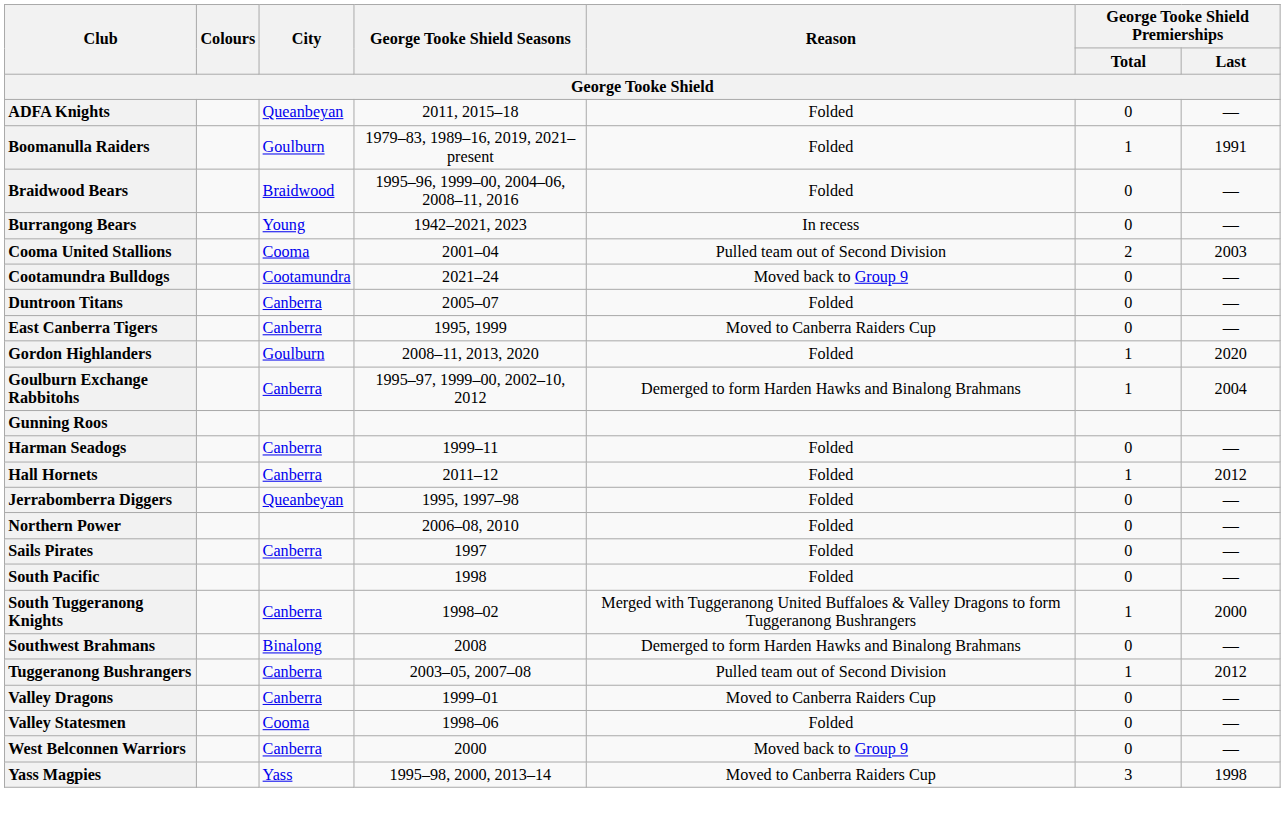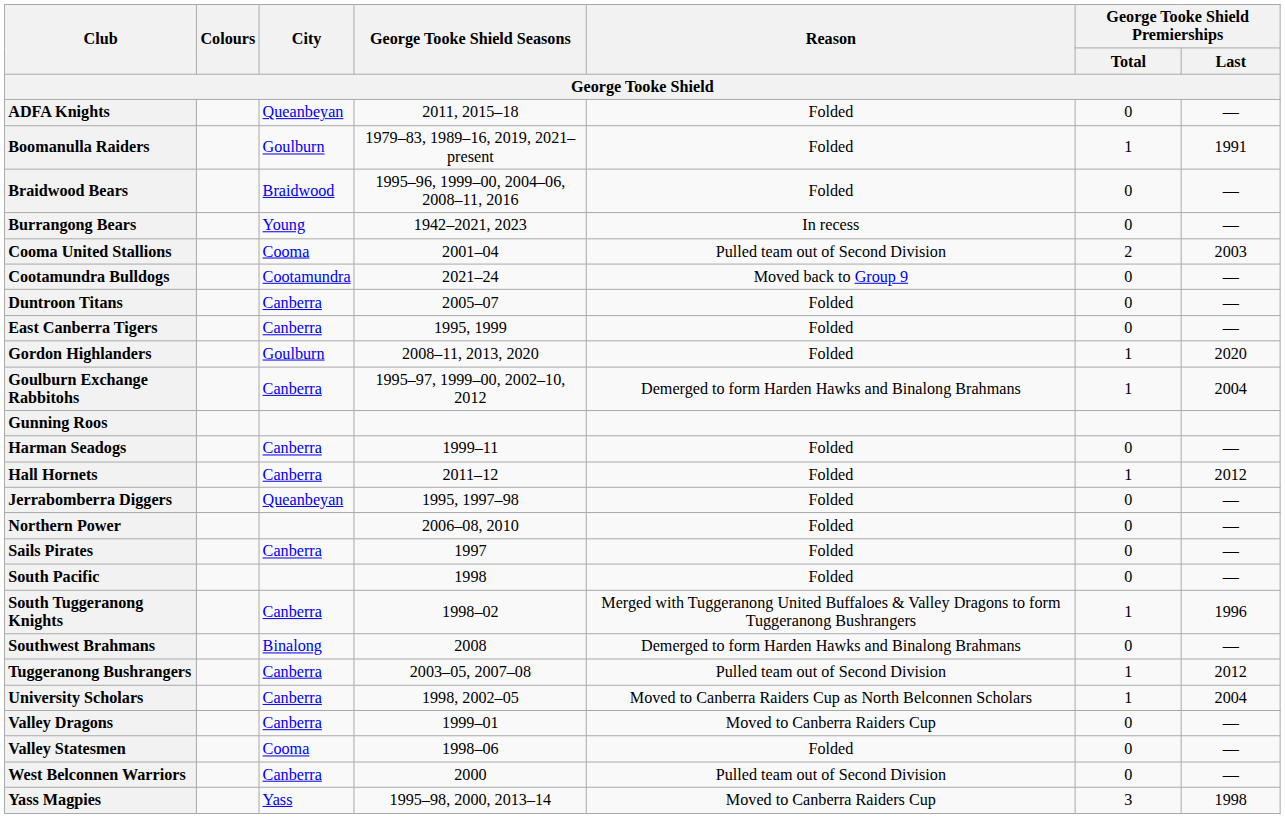East Canberra Tigers | Reason: Moved to Canberra Raiders Cup -> Folded
South Tuggeranong Knights | George Tooke Shield Premierships / Last: 2000 -> 1996
+ row: University Scholars | Canberra | 1998, 2002–05 | Moved to Canberra Raiders Cup as North Belconnen Scholars | 1 | 2004
West Belconnen Warriors | Reason: Moved back to Group 9 -> Pulled team out of Second Division
